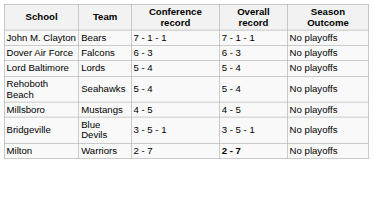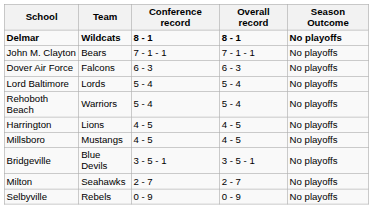+ row: Delmar | Wildcats | 8 - 1 | 8 - 1 | No playoffs
Rehoboth Beach | Team: Seahawks -> Warriors
+ row: Harrington | Lions | 4 - 5 | 4 - 5 | No playoffs
Milton | Team: Warriors -> Seahawks
Milton | Overall record: bold -> normal
+ row: Selbyville | Rebels | 0 - 9 | 0 - 9 | No playoffs
